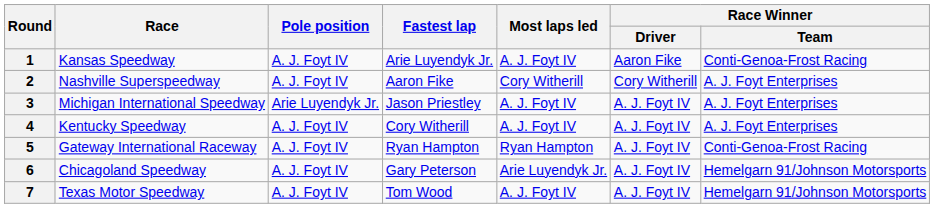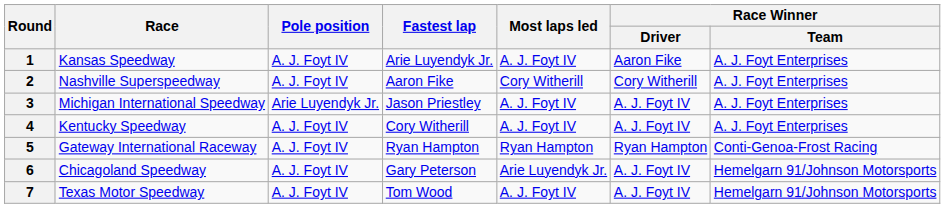1 | Race Winner / Team: Conti-Genoa-Frost Racing -> A. J. Foyt Enterprises
5 | Race Winner / Driver: A. J. Foyt IV -> Ryan Hampton
